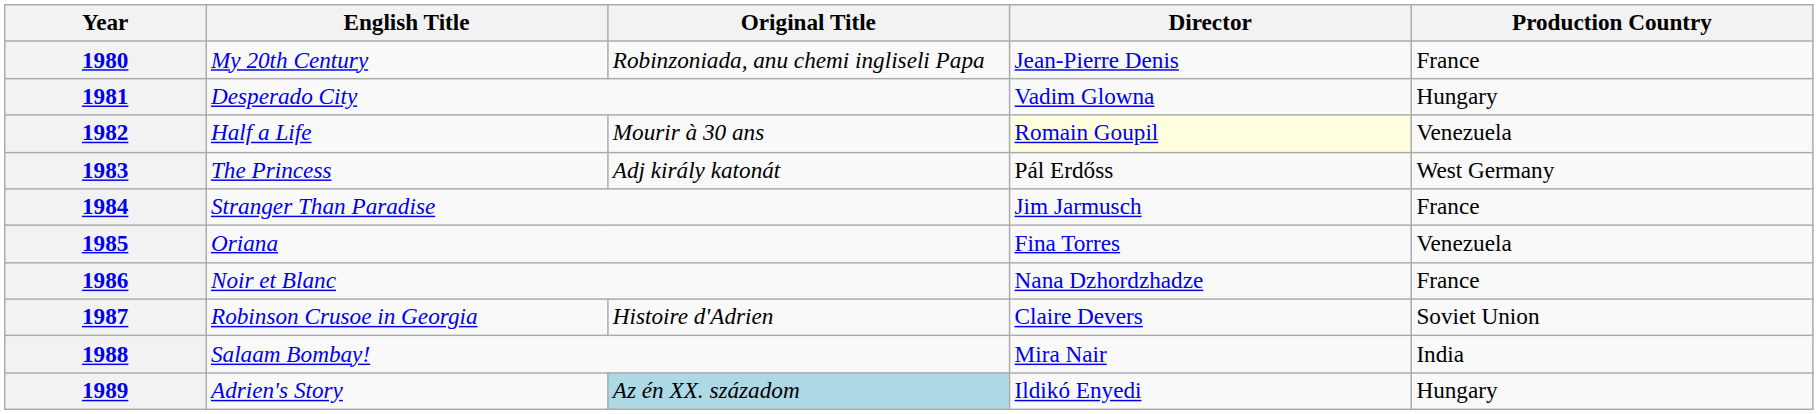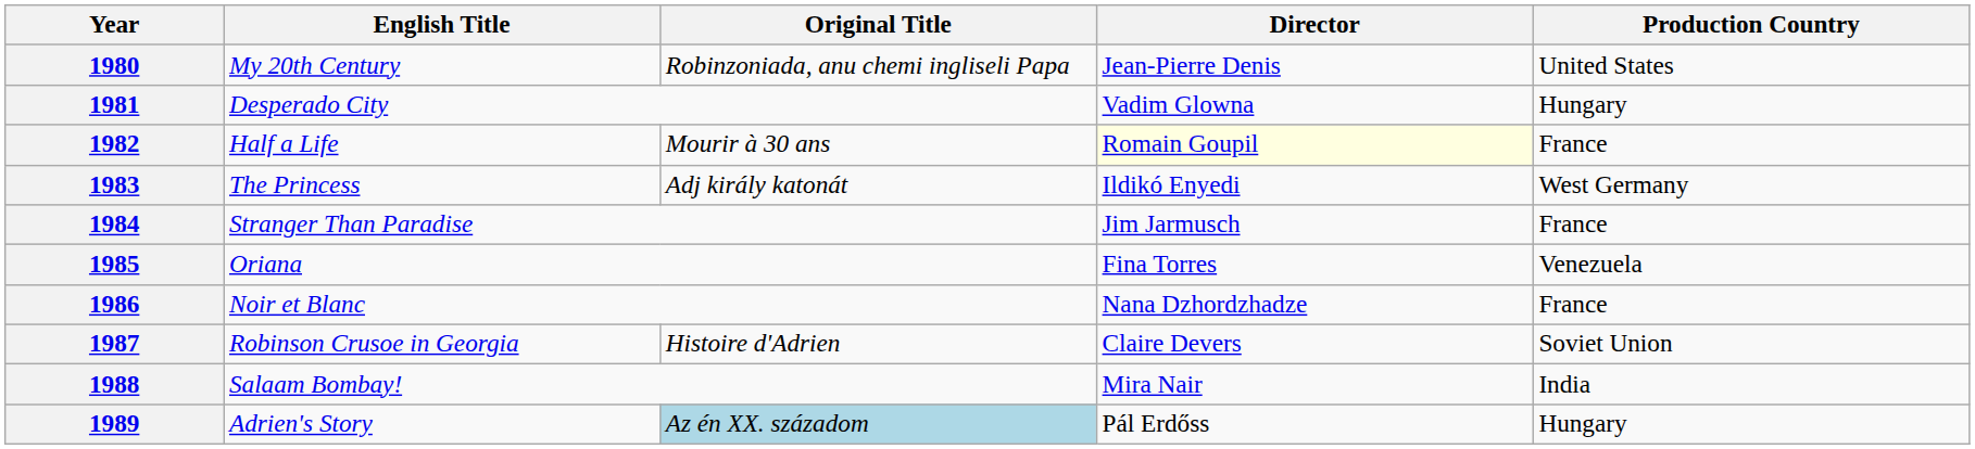1980 | Production Country: France -> United States
1982 | Production Country: Venezuela -> France
1983 | Director: Pál Erdőss -> Ildikó Enyedi
1989 | Director: Ildikó Enyedi -> Pál Erdőss
